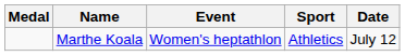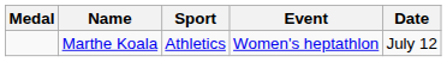columns swapped: Sport <-> Event
